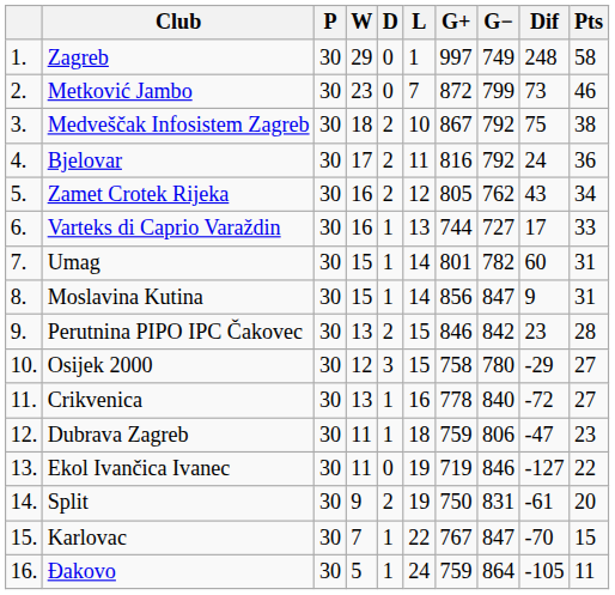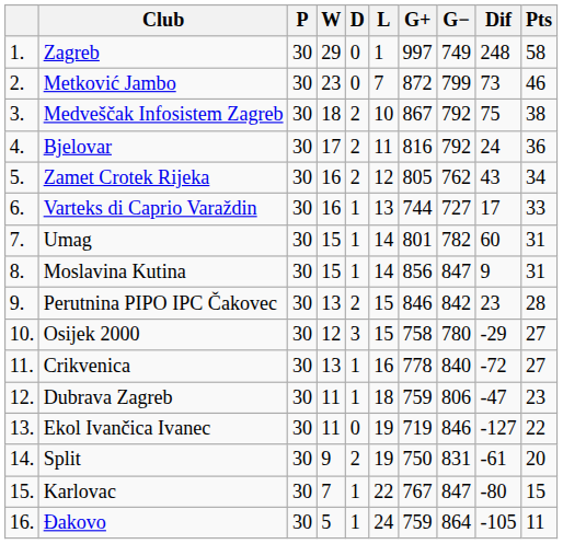Karlovac | Dif: -70 -> -80
